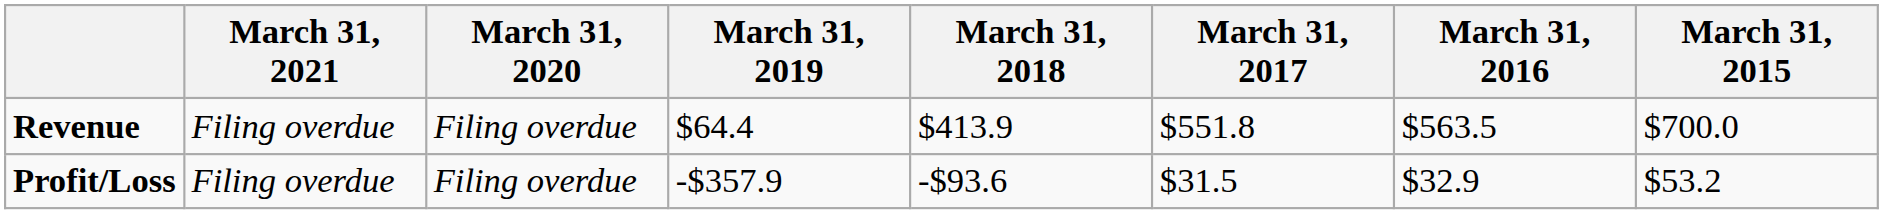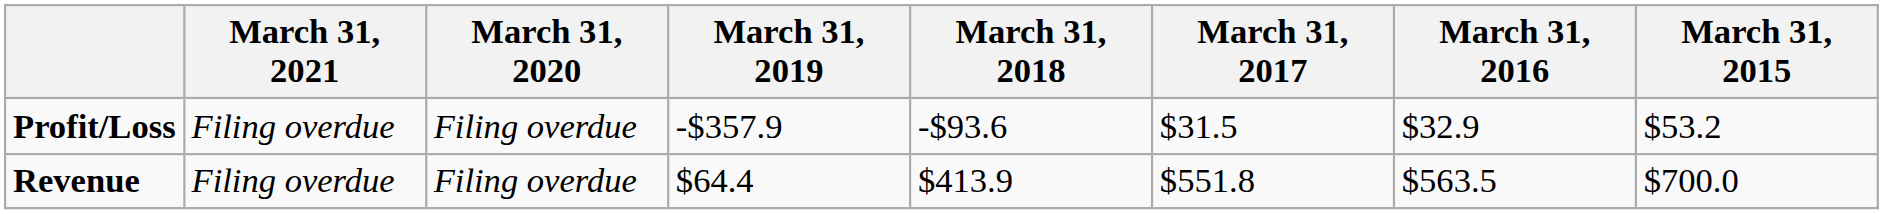rows swapped: Revenue <-> Profit/Loss
